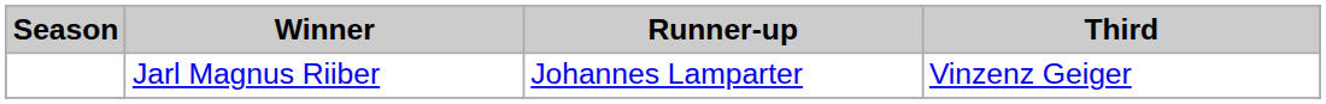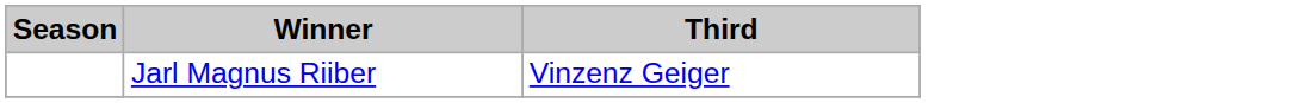- column: Runner-up | Johannes Lamparter
